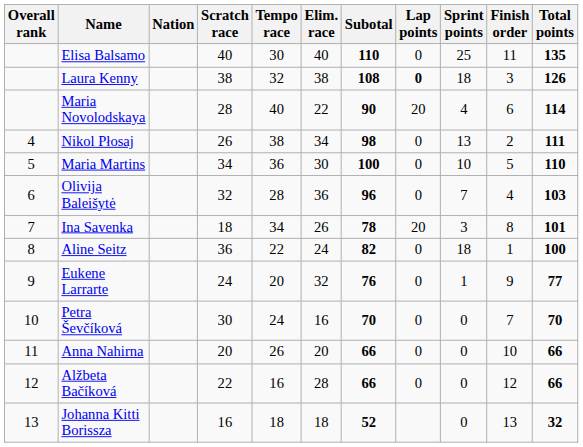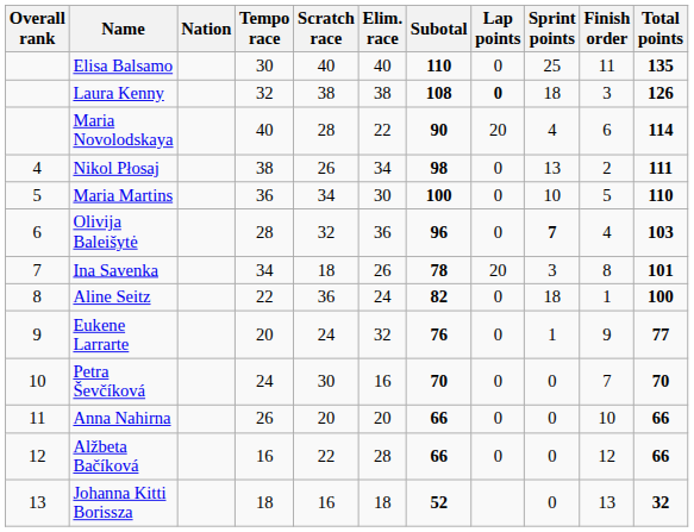columns swapped: Scratch race <-> Tempo race
Olivija Baleišytė | Sprint points: normal -> bold
